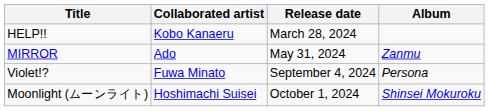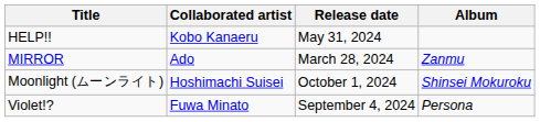HELP!! | Release date: March 28, 2024 -> May 31, 2024
MIRROR | Release date: May 31, 2024 -> March 28, 2024
rows swapped: Violet!? <-> Moonlight (ムーンライト)
